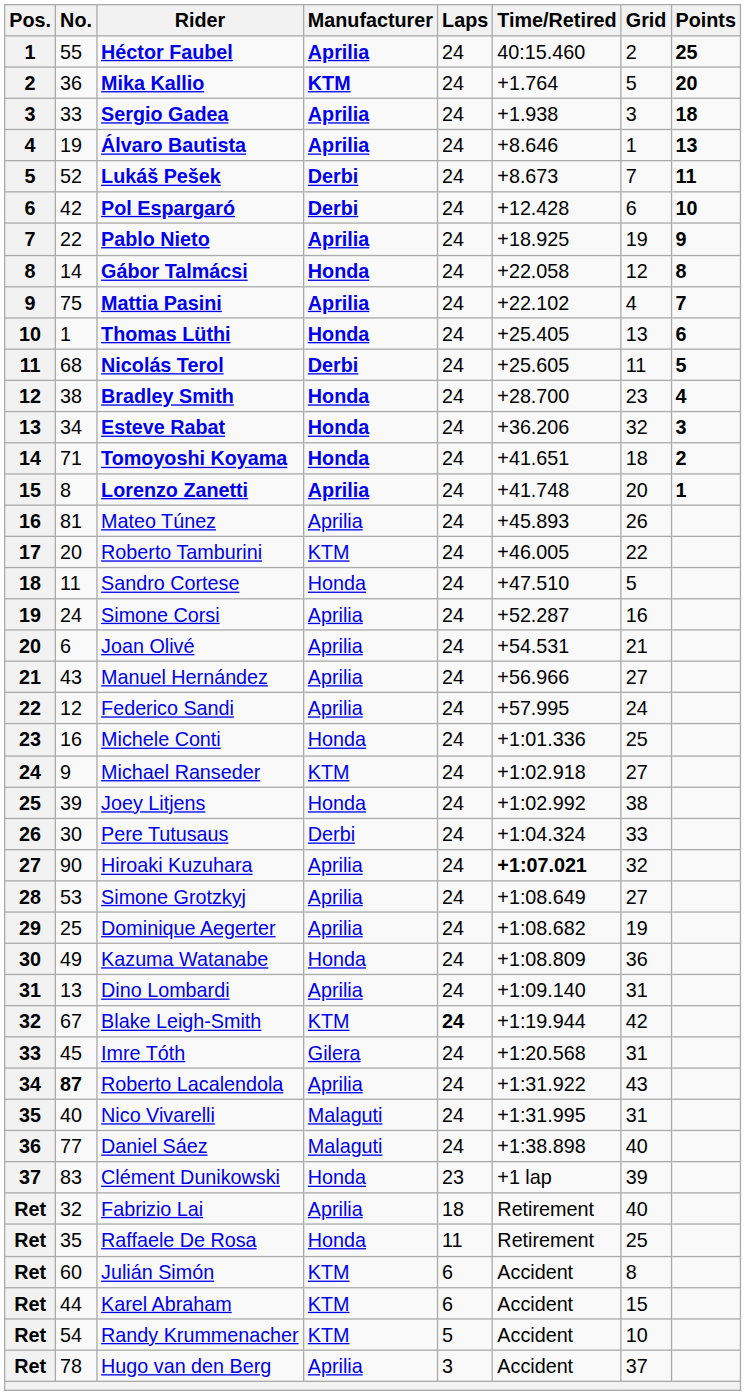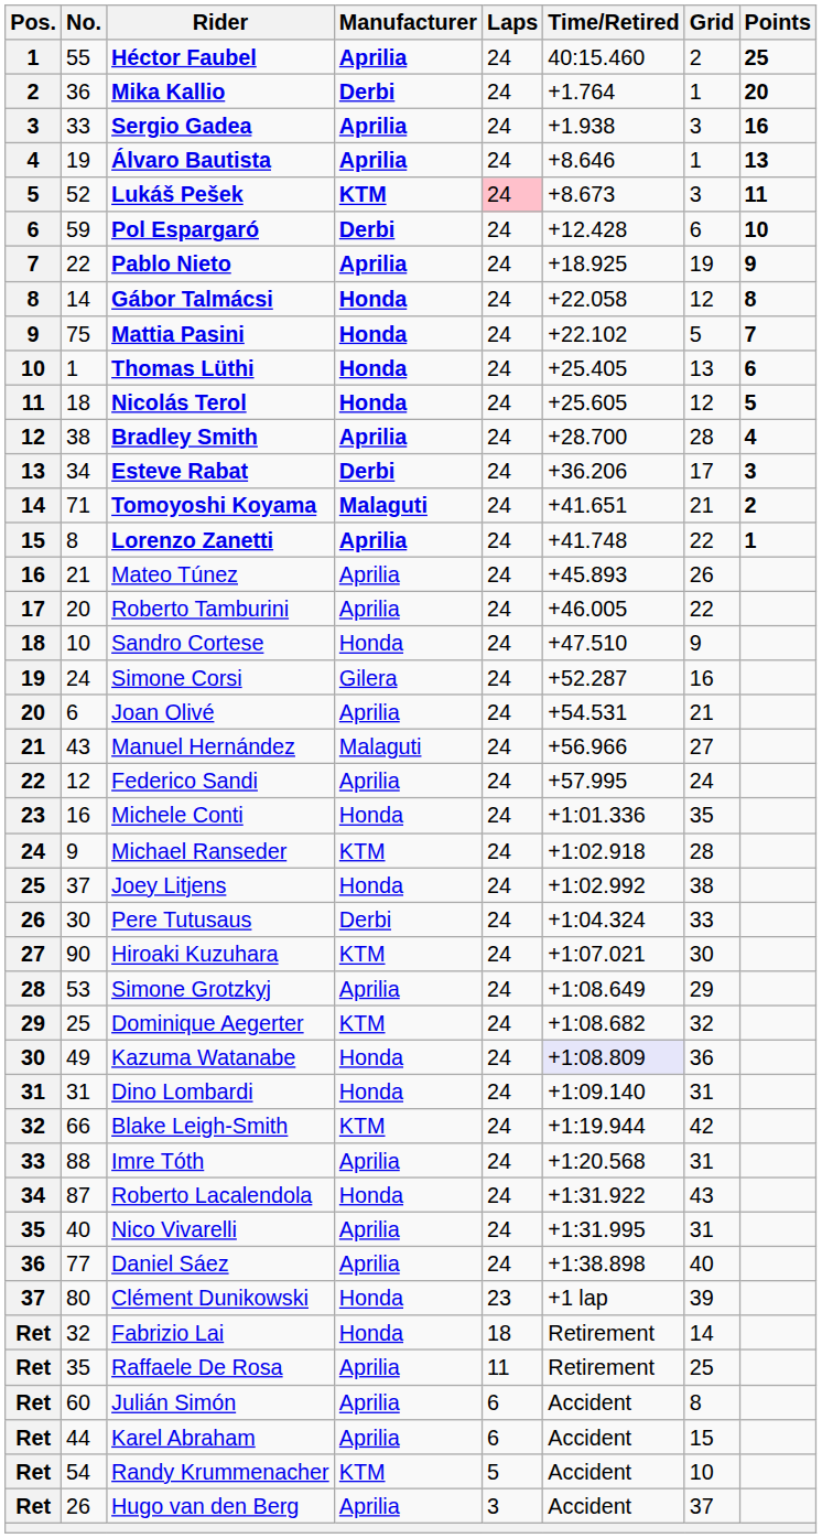Mika Kallio | Manufacturer: KTM -> Derbi
Mika Kallio | Grid: 5 -> 1
Sergio Gadea | Points: 18 -> 16
Lukáš Pešek | Manufacturer: Derbi -> KTM
Lukáš Pešek | Laps: no background -> pink background
Lukáš Pešek | Grid: 7 -> 3
Pol Espargaró | No.: 42 -> 59
Mattia Pasini | Manufacturer: Aprilia -> Honda
Mattia Pasini | Grid: 4 -> 5
Nicolás Terol | No.: 68 -> 18
Nicolás Terol | Manufacturer: Derbi -> Honda
Nicolás Terol | Grid: 11 -> 12
Bradley Smith | Manufacturer: Honda -> Aprilia
Bradley Smith | Grid: 23 -> 28
Esteve Rabat | Manufacturer: Honda -> Derbi
Esteve Rabat | Grid: 32 -> 17
Tomoyoshi Koyama | Manufacturer: Honda -> Malaguti
Tomoyoshi Koyama | Grid: 18 -> 21
Lorenzo Zanetti | Grid: 20 -> 22
Mateo Túnez | No.: 81 -> 21
Roberto Tamburini | Manufacturer: KTM -> Aprilia
Sandro Cortese | No.: 11 -> 10
Sandro Cortese | Grid: 5 -> 9
Simone Corsi | Manufacturer: Aprilia -> Gilera
Manuel Hernández | Manufacturer: Aprilia -> Malaguti
Michele Conti | Grid: 25 -> 35
Michael Ranseder | Grid: 27 -> 28
Joey Litjens | No.: 39 -> 37
Hiroaki Kuzuhara | Manufacturer: Aprilia -> KTM
Hiroaki Kuzuhara | Time/Retired: bold -> normal
Hiroaki Kuzuhara | Grid: 32 -> 30
Simone Grotzkyj | Grid: 27 -> 29
Dominique Aegerter | Manufacturer: Aprilia -> KTM
Dominique Aegerter | Grid: 19 -> 32
Kazuma Watanabe | Time/Retired: no background -> lavender background
Dino Lombardi | No.: 13 -> 31
Dino Lombardi | Manufacturer: Aprilia -> Honda
Blake Leigh-Smith | No.: 67 -> 66
Blake Leigh-Smith | Laps: bold -> normal
Imre Tóth | No.: 45 -> 88
Imre Tóth | Manufacturer: Gilera -> Aprilia
Roberto Lacalendola | No.: bold -> normal
Roberto Lacalendola | Manufacturer: Aprilia -> Honda
Nico Vivarelli | Manufacturer: Malaguti -> Aprilia
Daniel Sáez | Manufacturer: Malaguti -> Aprilia
Clément Dunikowski | No.: 83 -> 80
Fabrizio Lai | Manufacturer: Aprilia -> Honda
Fabrizio Lai | Grid: 40 -> 14
Raffaele De Rosa | Manufacturer: Honda -> Aprilia
Julián Simón | Manufacturer: KTM -> Aprilia
Karel Abraham | Manufacturer: KTM -> Aprilia
Hugo van den Berg | No.: 78 -> 26
